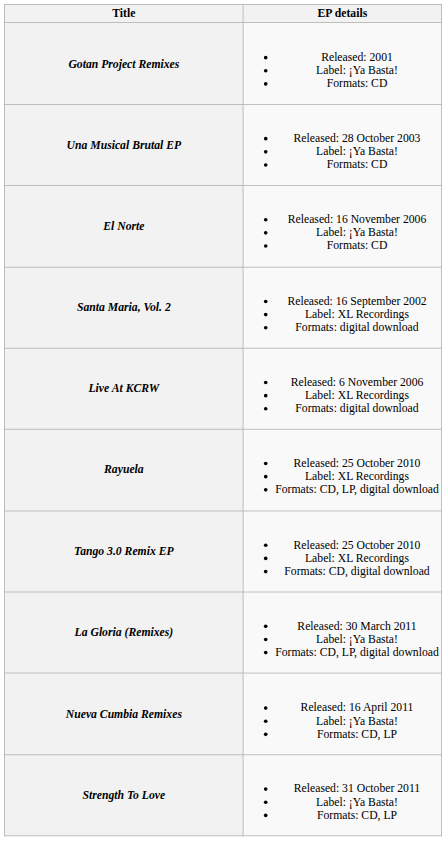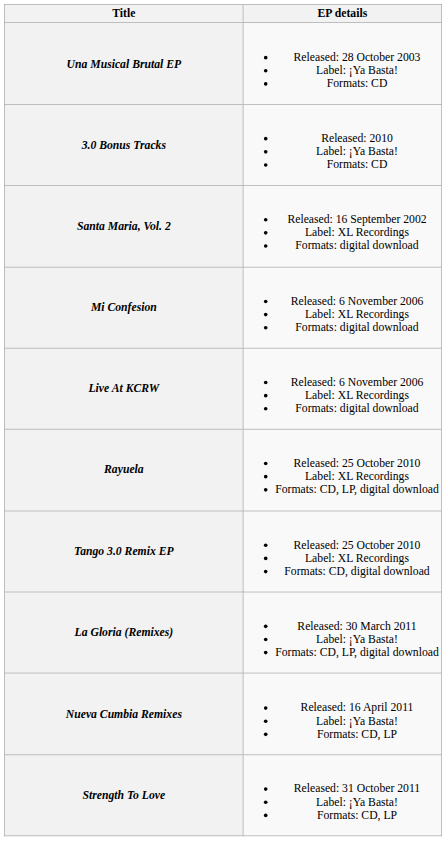- row: Gotan Project Remixes | Released: 2001 Label: ¡Ya Basta! Formats: CD
- row: El Norte | Released: 16 November 2006 Label: ¡Ya Basta! Formats: CD
+ row: 3.0 Bonus Tracks | Released: 2010 Label: ¡Ya Basta! Formats: CD
+ row: Mi Confesion | Released: 6 November 2006 Label: XL Recordings Formats: digital download
